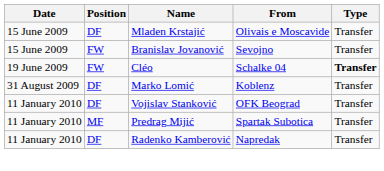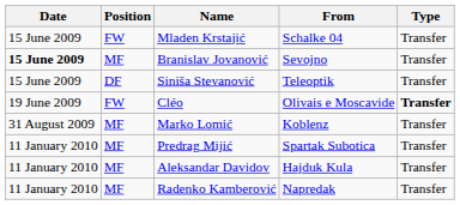Mladen Krstajić | Position: DF -> FW
Mladen Krstajić | From: Olivais e Moscavide -> Schalke 04
Branislav Jovanović | Date: normal -> bold
Branislav Jovanović | Position: FW -> MF
+ row: 15 June 2009 | DF | Siniša Stevanović | Teleoptik | Transfer
Cléo | From: Schalke 04 -> Olivais e Moscavide
Marko Lomić | Position: DF -> MF
- row: 11 January 2010 | DF | Vojislav Stanković | OFK Beograd | Transfer
+ row: 11 January 2010 | MF | Aleksandar Davidov | Hajduk Kula | Transfer
Radenko Kamberović | Position: DF -> MF
